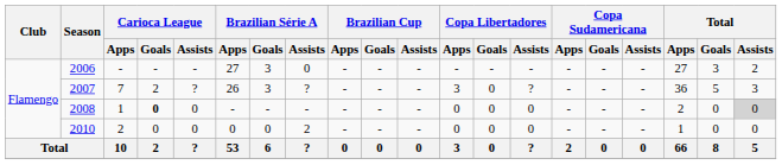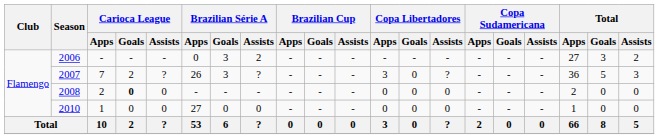2006 | Brazilian Série A / Apps: 27 -> 0
2006 | Brazilian Série A / Assists: 0 -> 2
2008 | Carioca League / Apps: 1 -> 2
2008 | Total / Assists: lightgrey background -> no background
2010 | Carioca League / Apps: 2 -> 1
2010 | Brazilian Série A / Apps: 0 -> 27
2010 | Brazilian Série A / Assists: 2 -> 0
